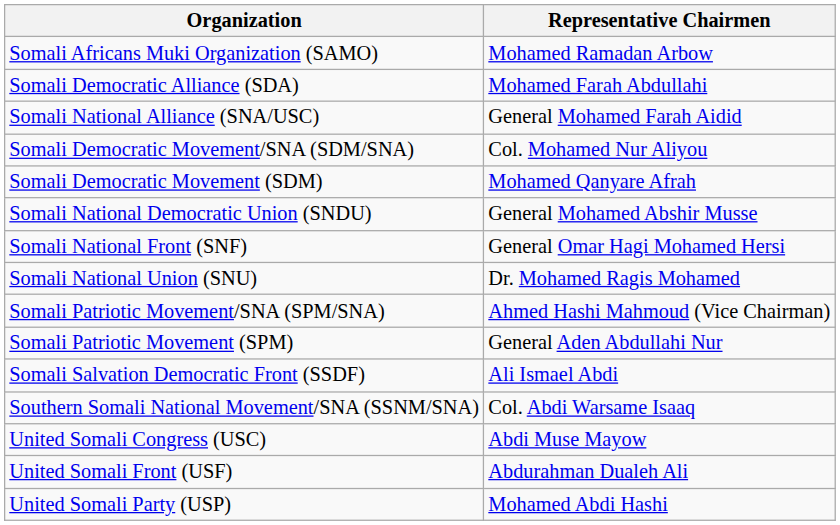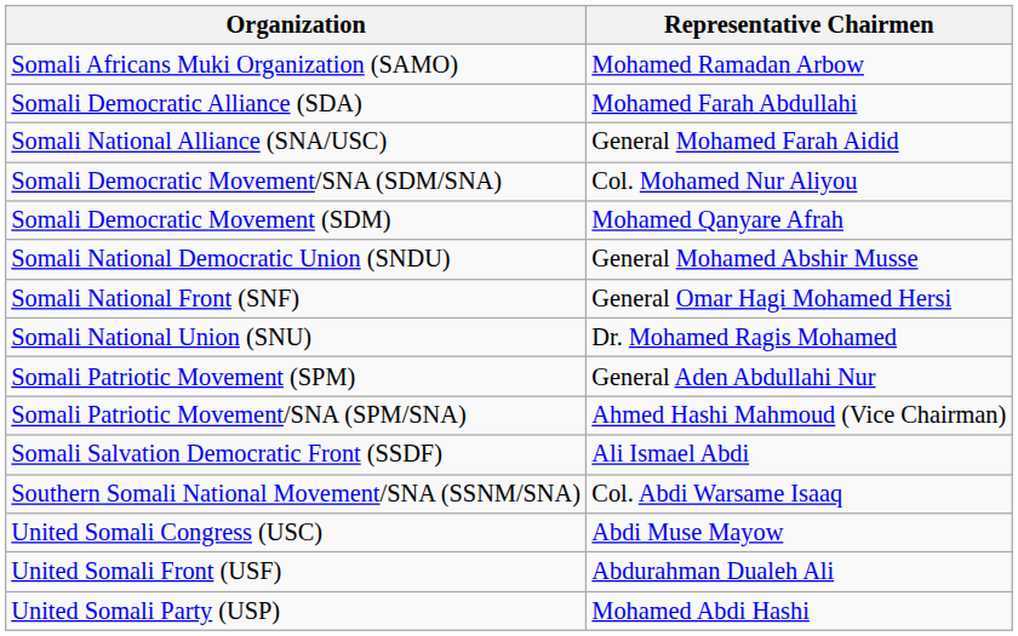rows swapped: Somali Patriotic Movement (SPM) <-> Somali Patriotic Movement/SNA (SPM/SNA)
